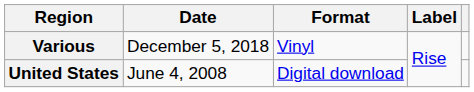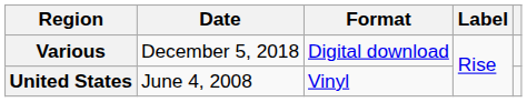Various | Format: Vinyl -> Digital download
United States | Format: Digital download -> Vinyl
